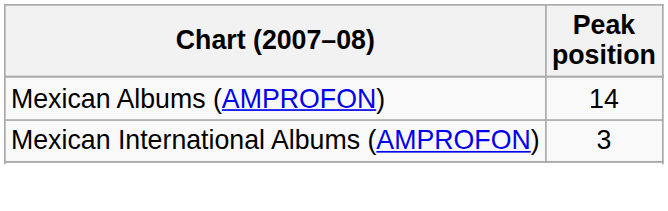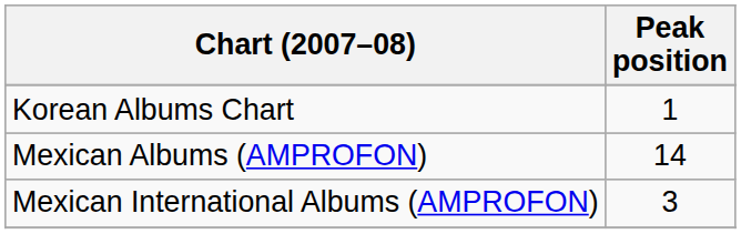+ row: Korean Albums Chart | 1
